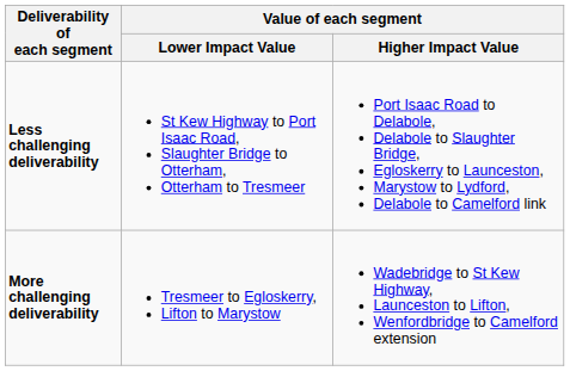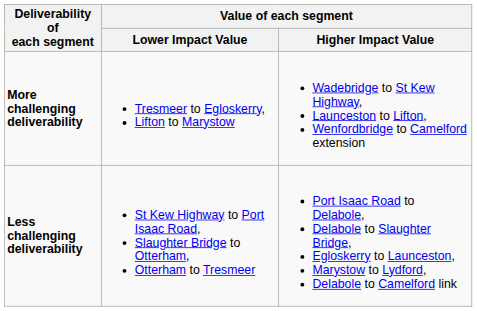rows swapped: Less challenging deliverability <-> More challenging deliverability
